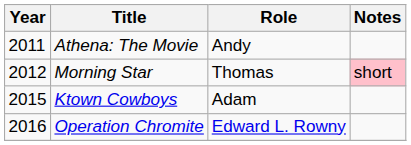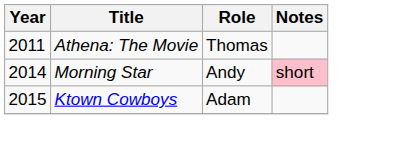Athena: The Movie | Role: Andy -> Thomas
Morning Star | Year: 2012 -> 2014
Morning Star | Role: Thomas -> Andy
- row: 2016 | Operation Chromite | Edward L. Rowny
